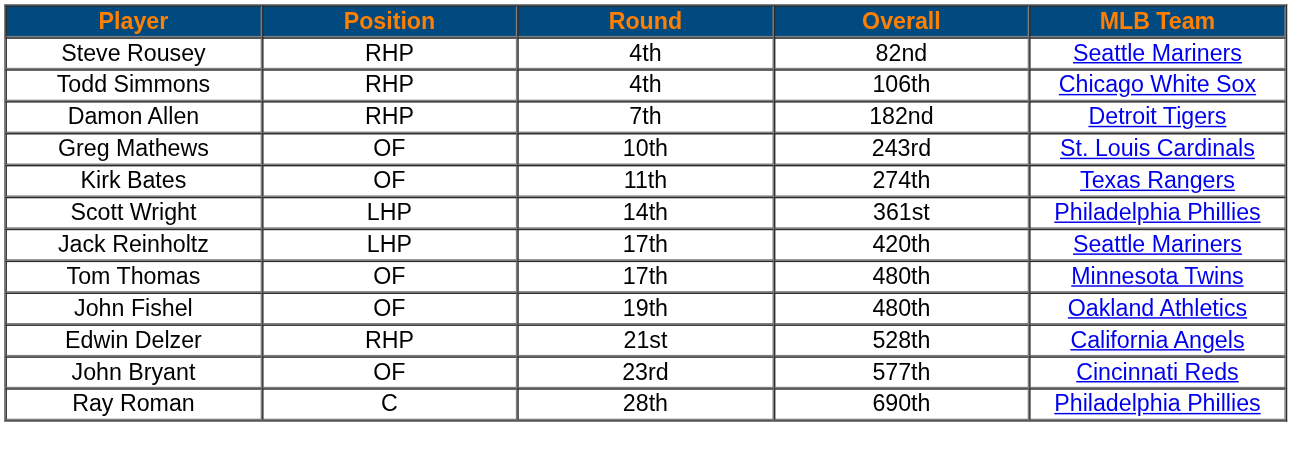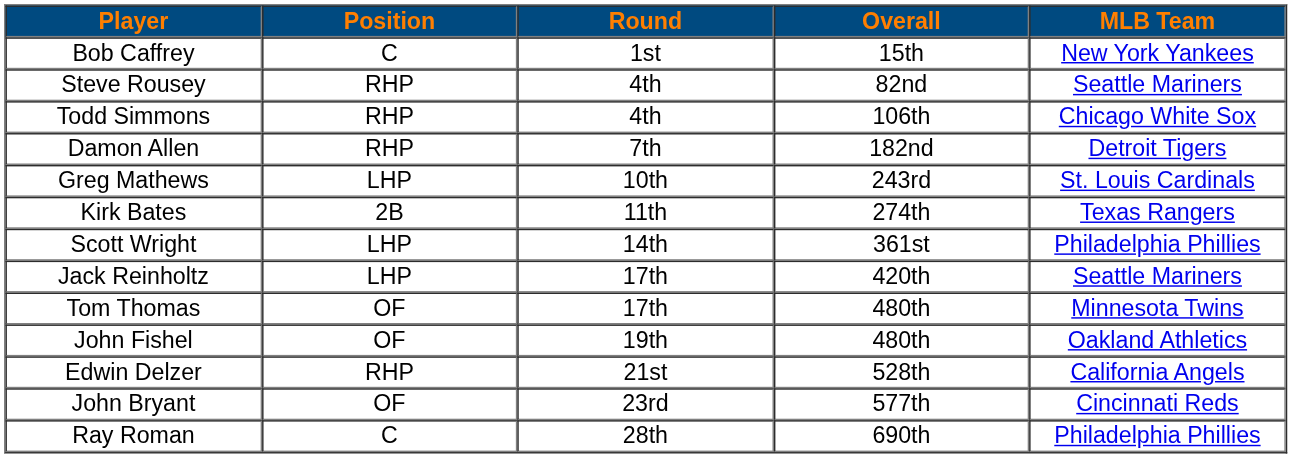+ row: Bob Caffrey | C | 1st | 15th | New York Yankees
Greg Mathews | Position: OF -> LHP
Kirk Bates | Position: OF -> 2B
